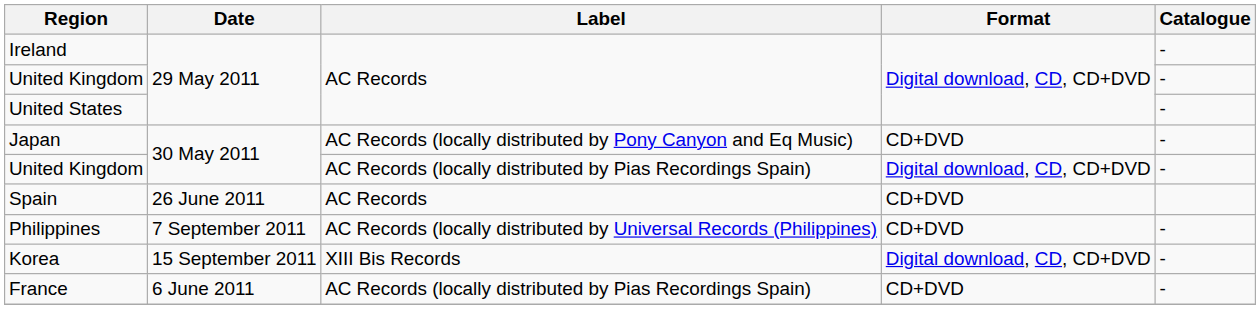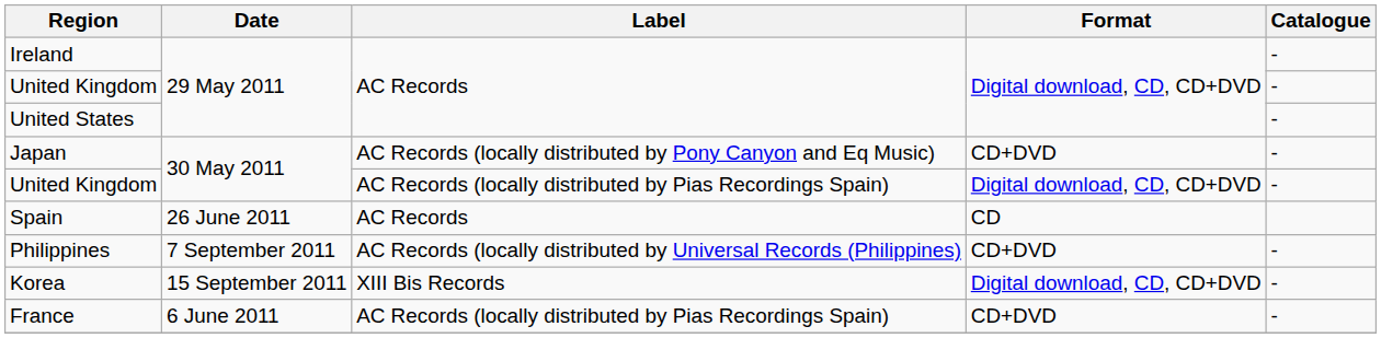Spain | Format: CD+DVD -> CD
